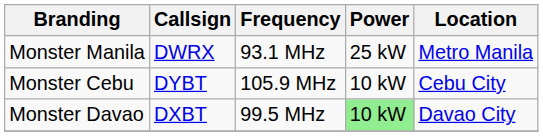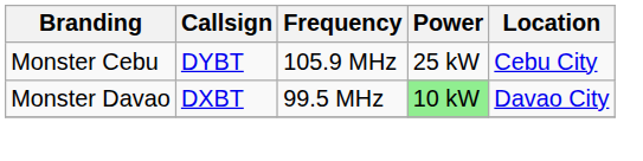- row: Monster Manila | DWRX | 93.1 MHz | 25 kW | Metro Manila
Monster Cebu | Power: 10 kW -> 25 kW
